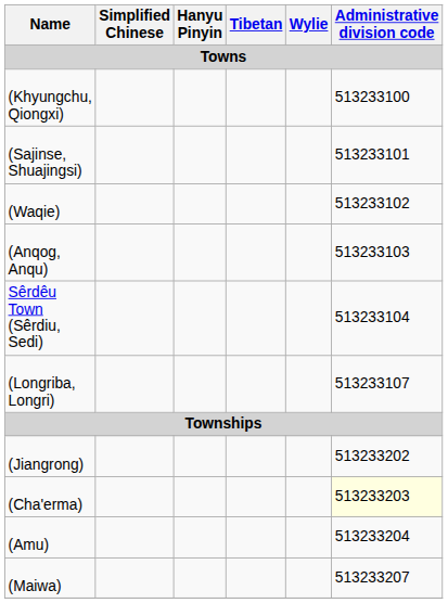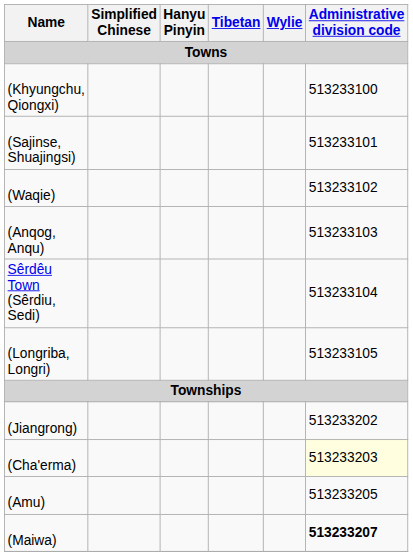(Longriba, Longri) | Administrative division code: 513233107 -> 513233105
(Amu) | Administrative division code: 513233204 -> 513233205
(Maiwa) | Administrative division code: normal -> bold
